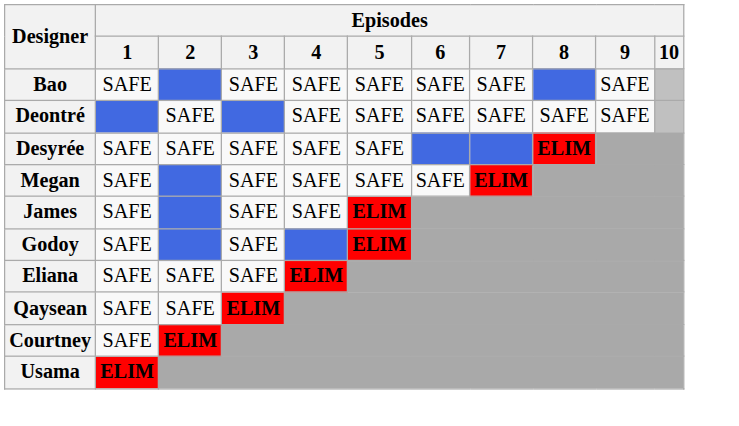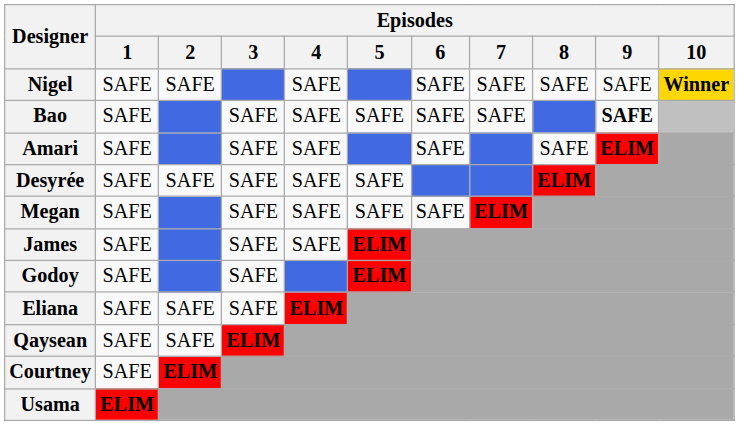+ row: Nigel | SAFE | SAFE | SAFE | SAFE | SAFE | SAFE | SAFE | Winner
Bao | Episodes / 9: normal -> bold
- row: Deontré | SAFE | SAFE | SAFE | SAFE | SAFE | SAFE | SAFE
+ row: Amari | SAFE | SAFE | SAFE | SAFE | SAFE | ELIM
